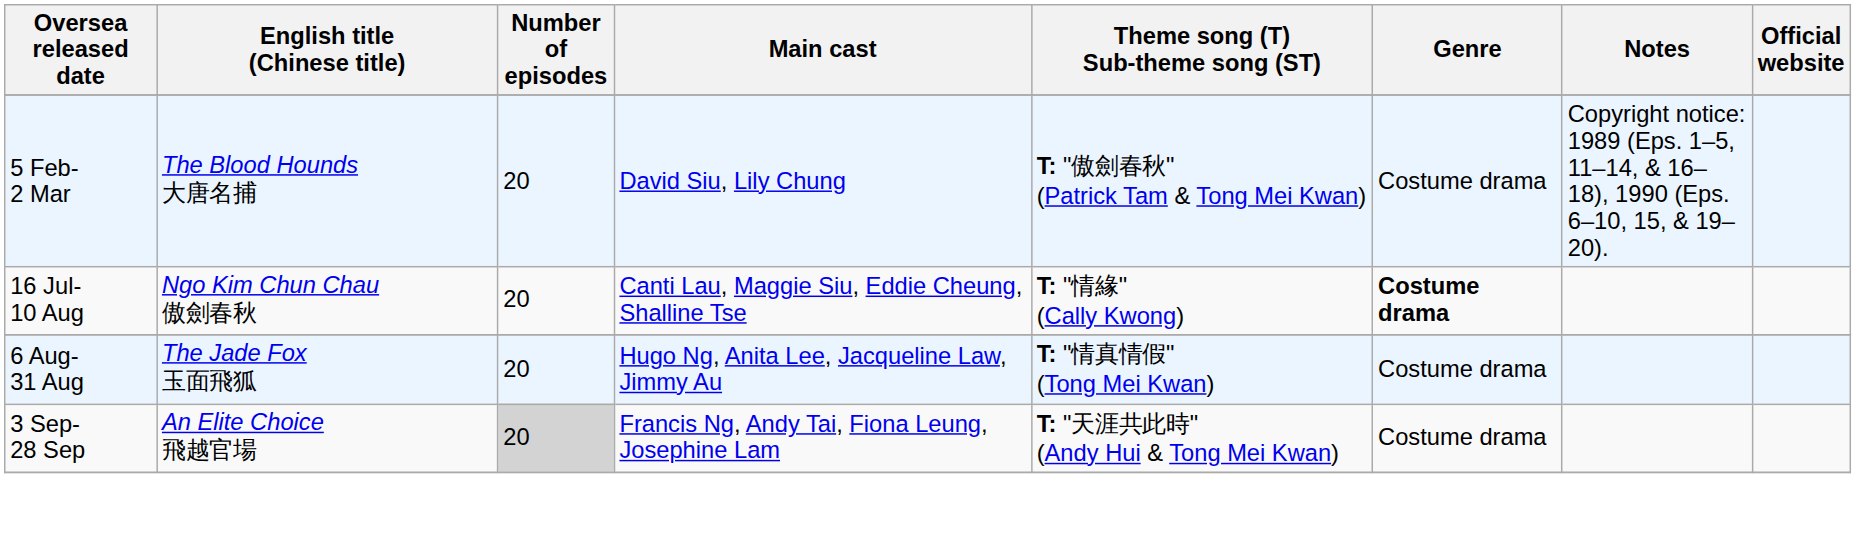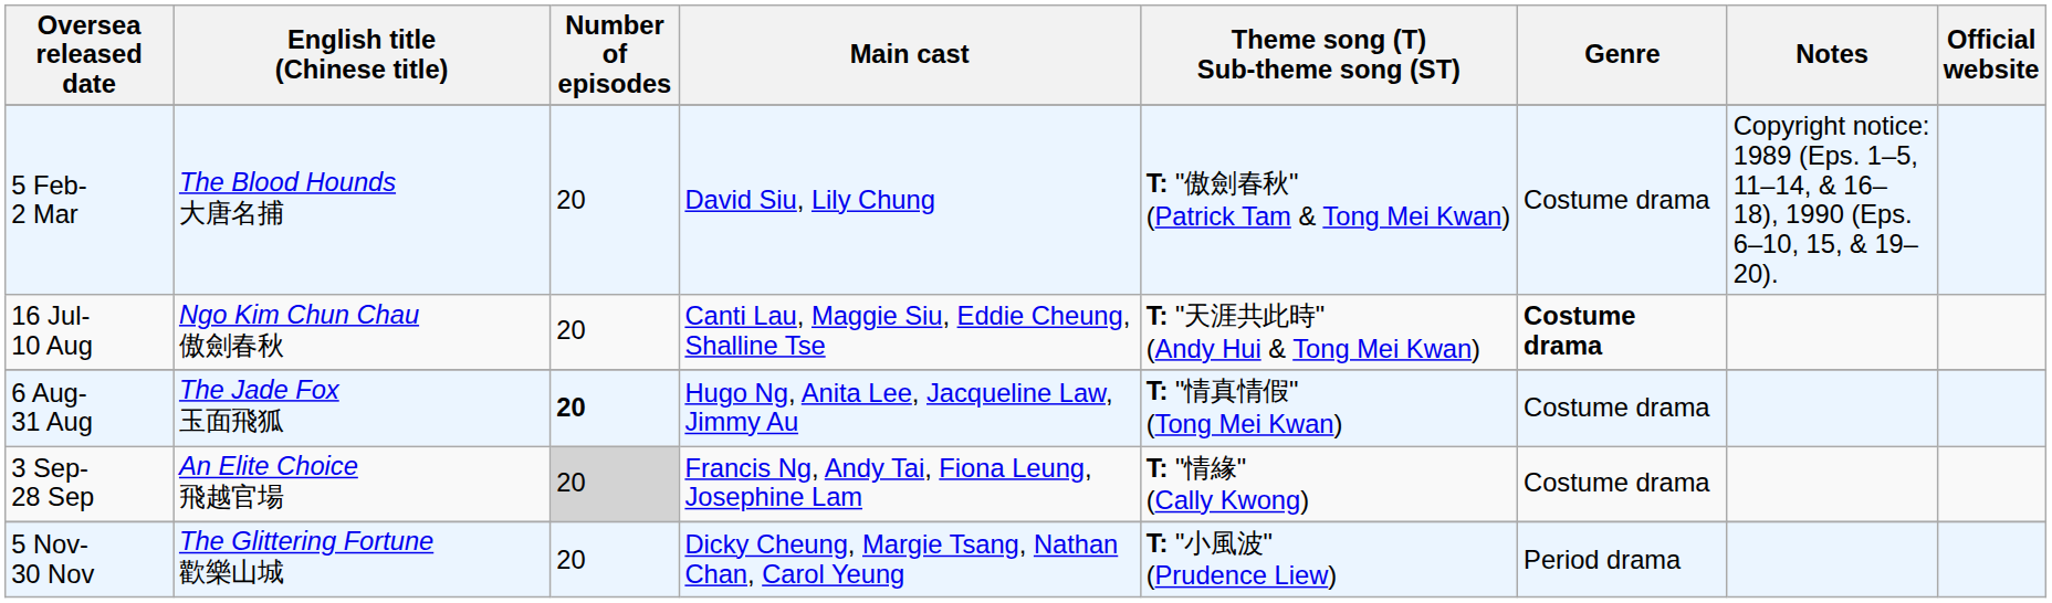16 Jul- 10 Aug | Theme song (T) Sub-theme song (ST): T: "情緣" (Cally Kwong) -> T: "天涯共此時" (Andy Hui & Tong Mei Kwan)
6 Aug- 31 Aug | Number of episodes: normal -> bold
3 Sep- 28 Sep | Theme song (T) Sub-theme song (ST): T: "天涯共此時" (Andy Hui & Tong Mei Kwan) -> T: "情緣" (Cally Kwong)
+ row: 5 Nov- 30 Nov | The Glittering Fortune 歡樂山城 | 20 | Dicky Cheung, Margie Tsang, Nathan Chan, Carol Yeung | T: "小風波" (Prudence Liew) | Period drama
